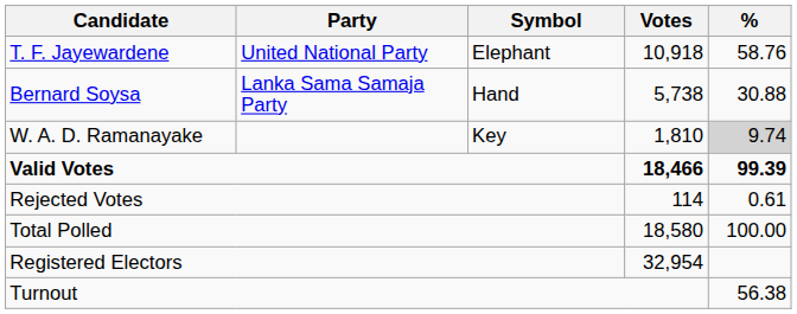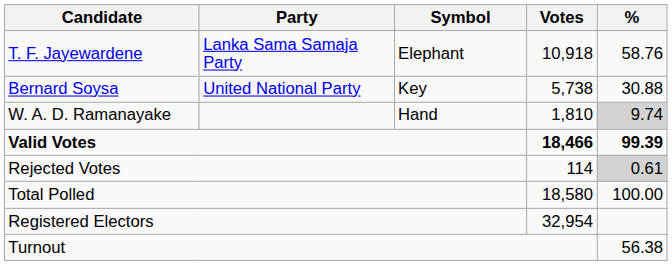T. F. Jayewardene | Party: United National Party -> Lanka Sama Samaja Party
Bernard Soysa | Party: Lanka Sama Samaja Party -> United National Party
Bernard Soysa | Symbol: Hand -> Key
W. A. D. Ramanayake | Symbol: Key -> Hand
Rejected Votes | %: no background -> lightgrey background
